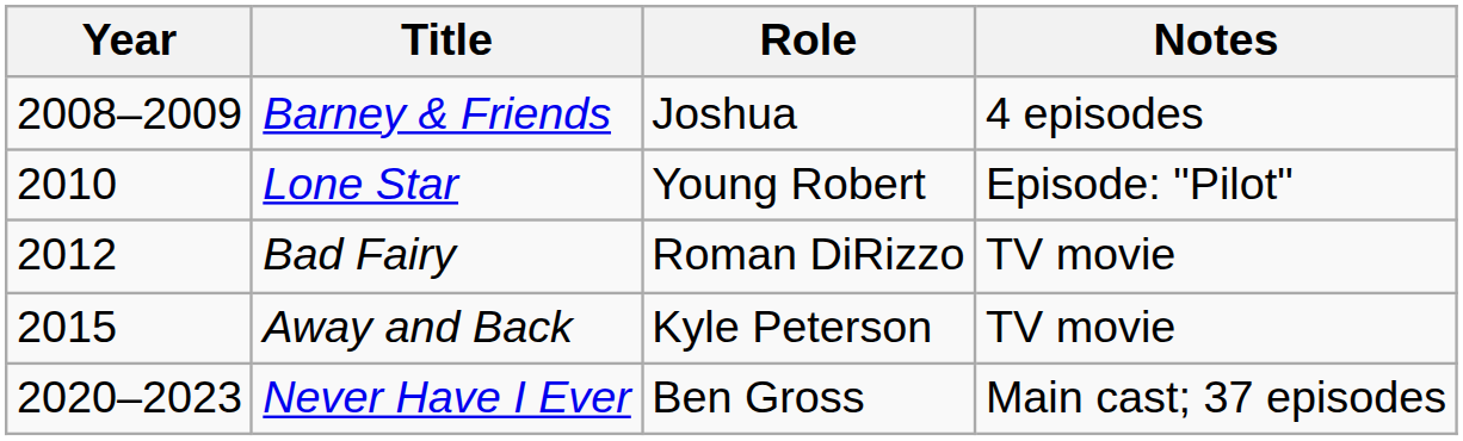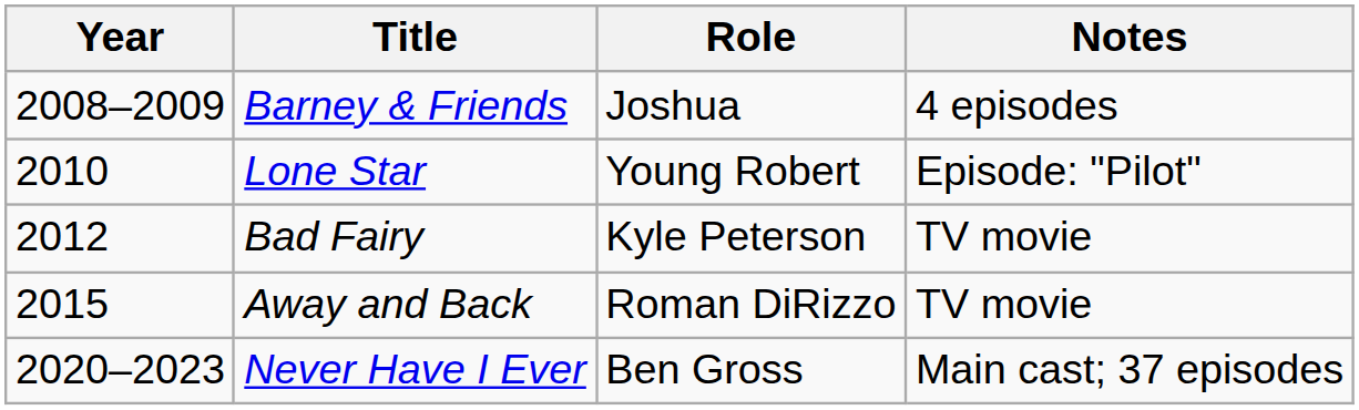Bad Fairy | Role: Roman DiRizzo -> Kyle Peterson
Away and Back | Role: Kyle Peterson -> Roman DiRizzo
